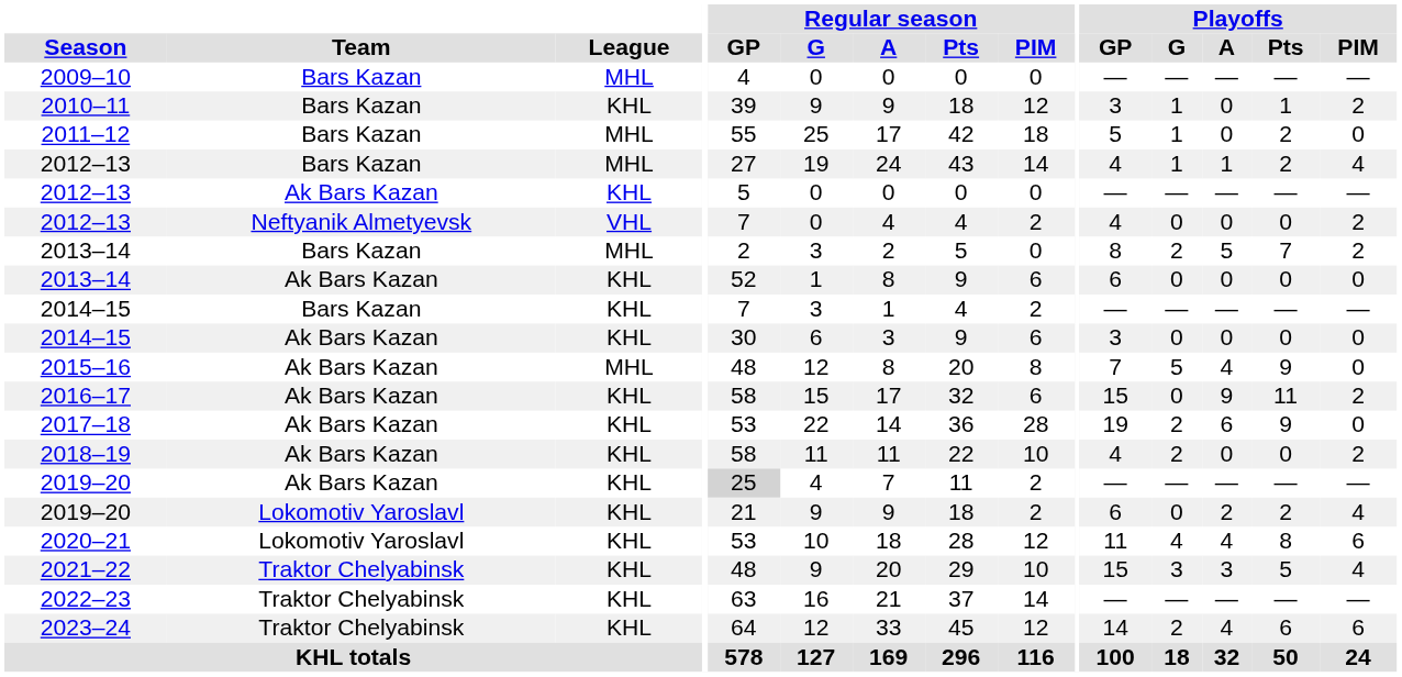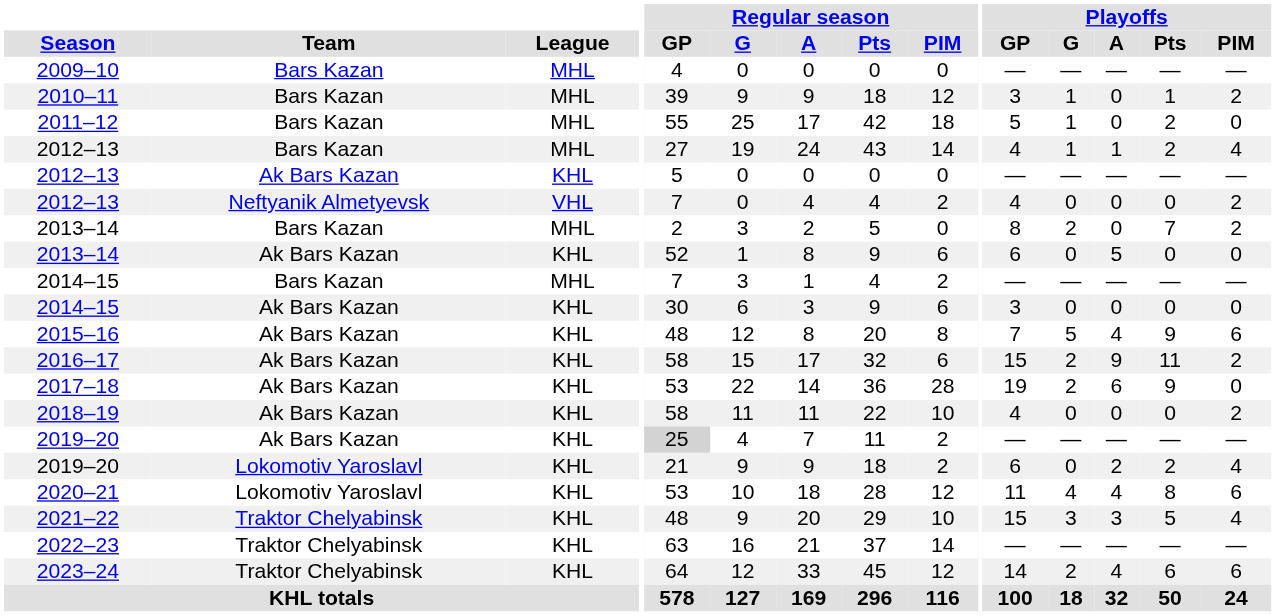2010–11 | League: KHL -> MHL
2013–14 / Bars Kazan | Playoffs / A: 5 -> 0
2013–14 / Ak Bars Kazan | Playoffs / A: 0 -> 5
2014–15 / Bars Kazan | League: KHL -> MHL
2015–16 | League: MHL -> KHL
2015–16 | Playoffs / PIM: 0 -> 6
2016–17 | Playoffs / G: 0 -> 2
2018–19 | Playoffs / G: 2 -> 0
